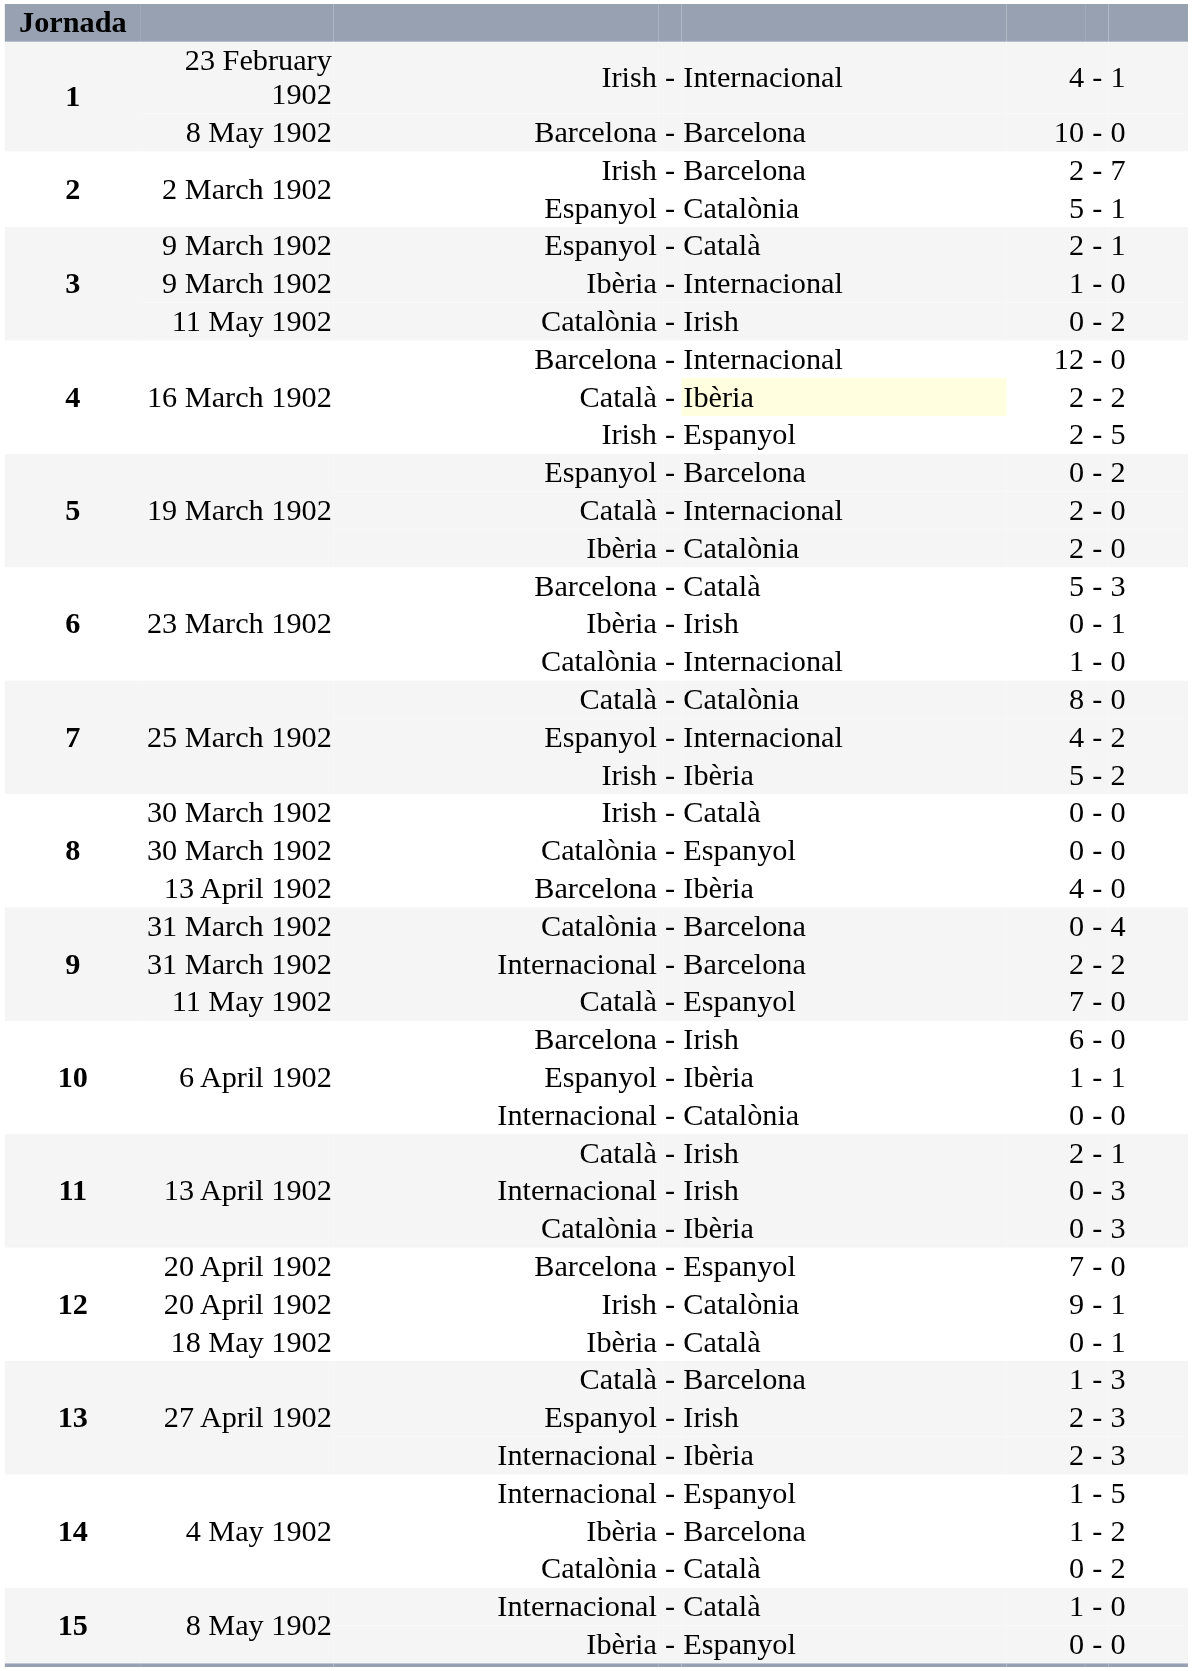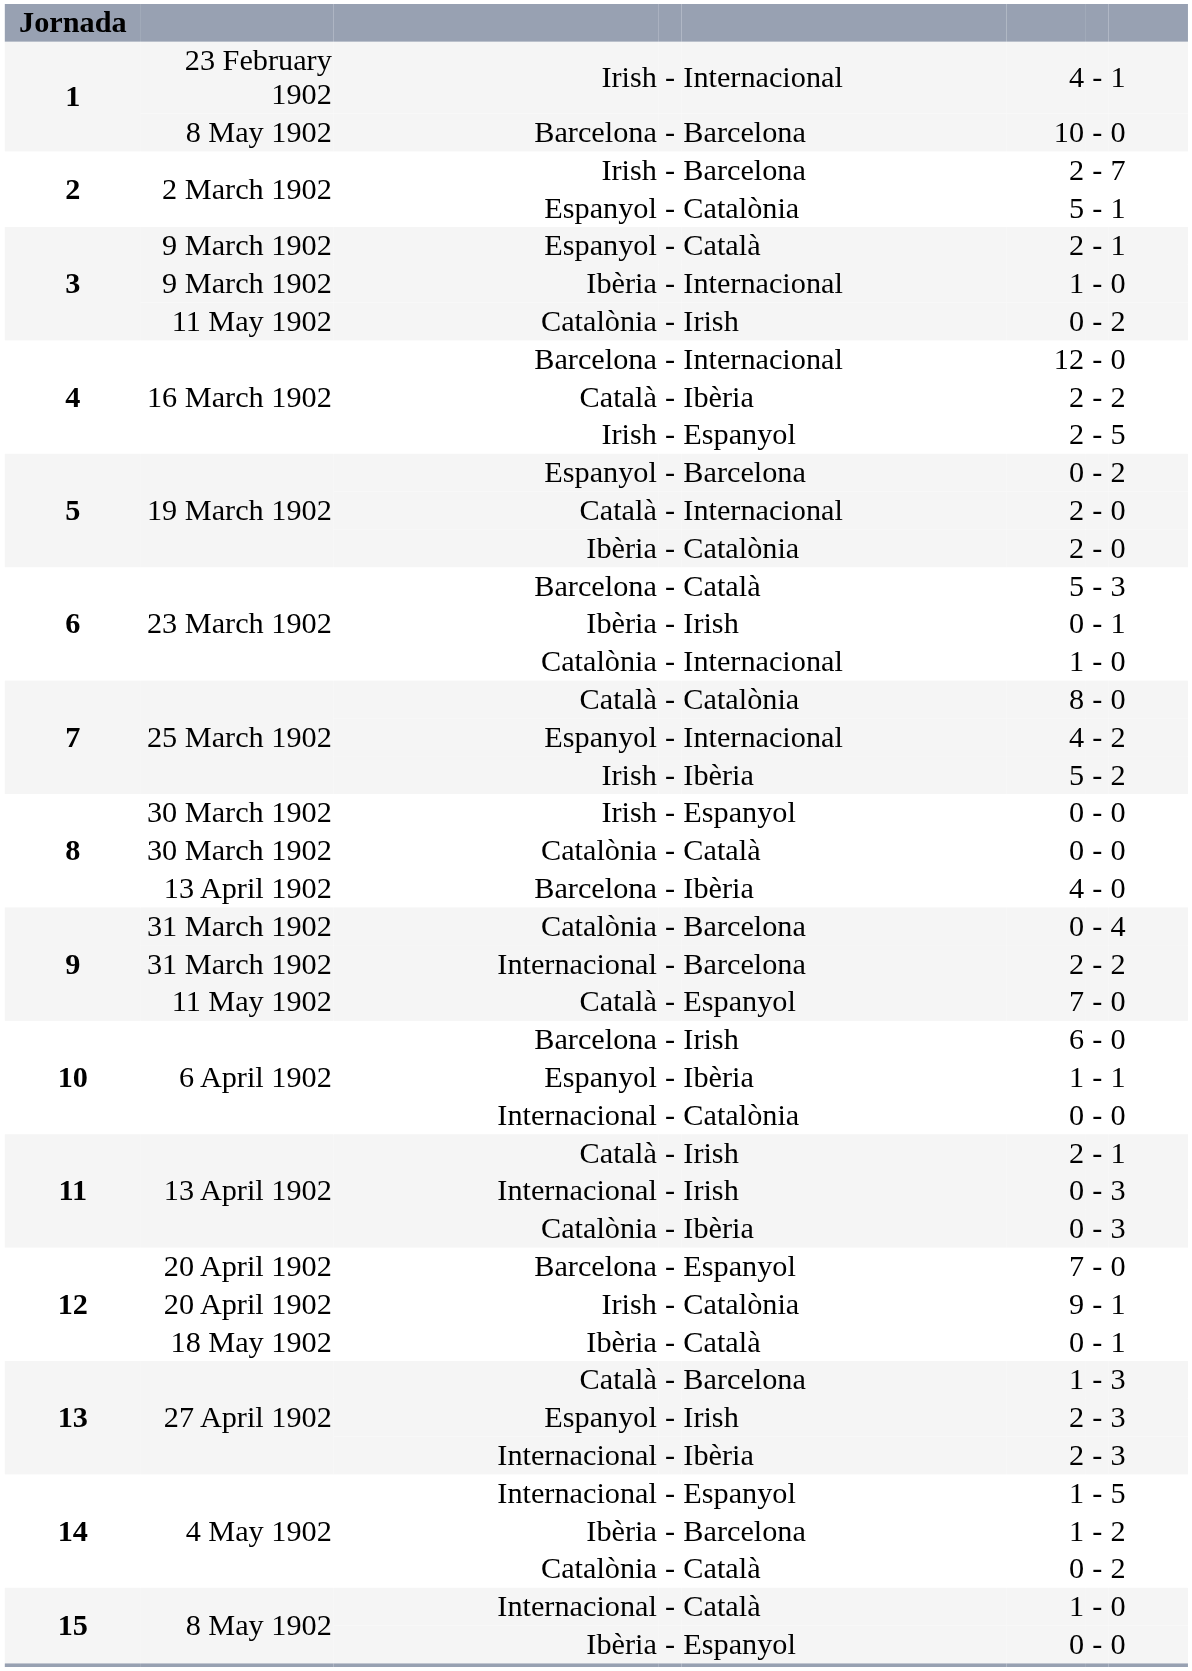16 March 1902 / Català | column 5: lightyellow background -> no background
30 March 1902 / Irish | column 5: Català -> Espanyol
30 March 1902 / Catalònia | column 5: Espanyol -> Català
